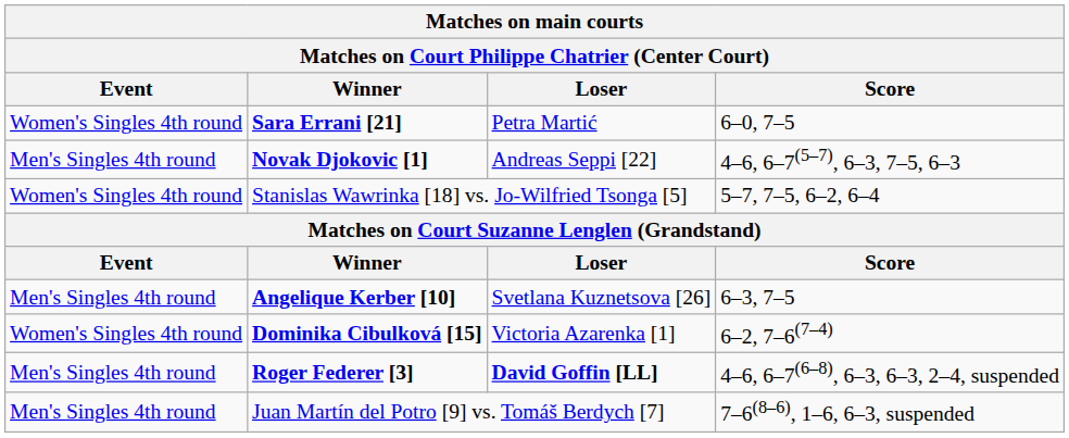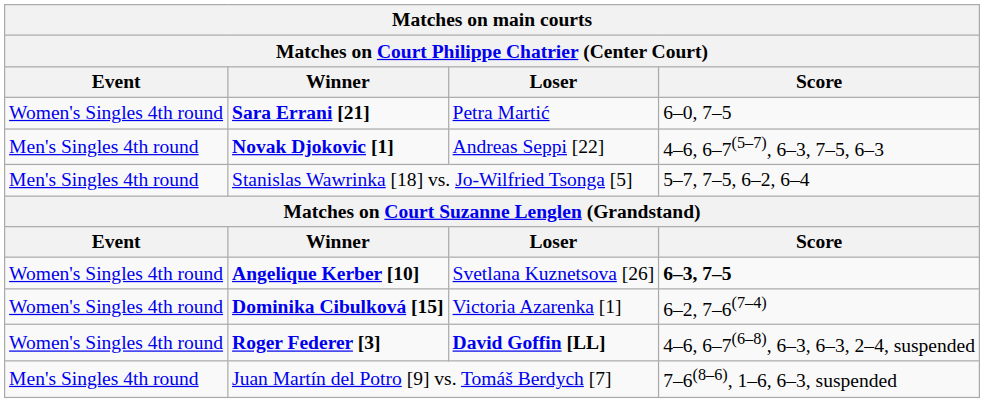Stanislas Wawrinka [18] vs. Jo-Wilfried Tsonga [5] | Event: Women's Singles 4th round -> Men's Singles 4th round
Angelique Kerber [10] | Event: Men's Singles 4th round -> Women's Singles 4th round
Angelique Kerber [10] | Score: normal -> bold
Roger Federer [3] | Event: Men's Singles 4th round -> Women's Singles 4th round
